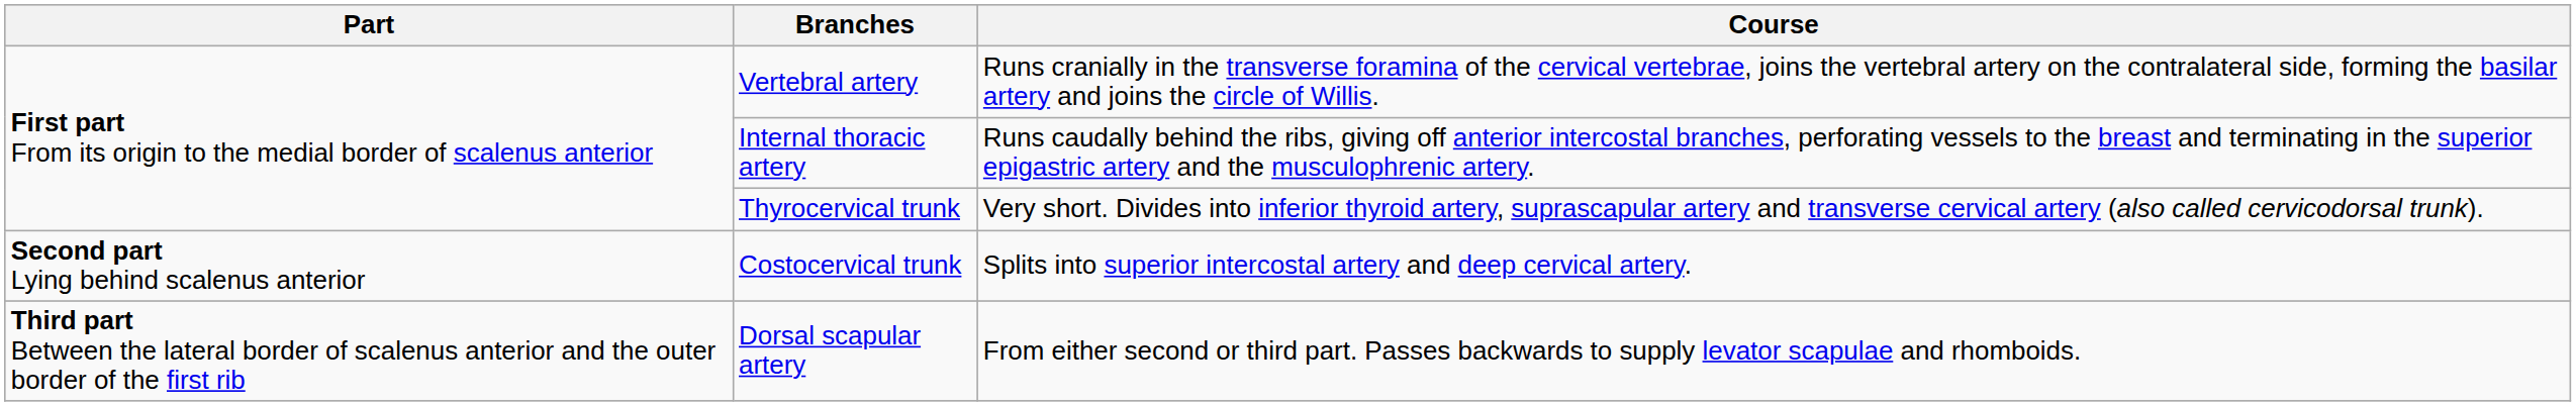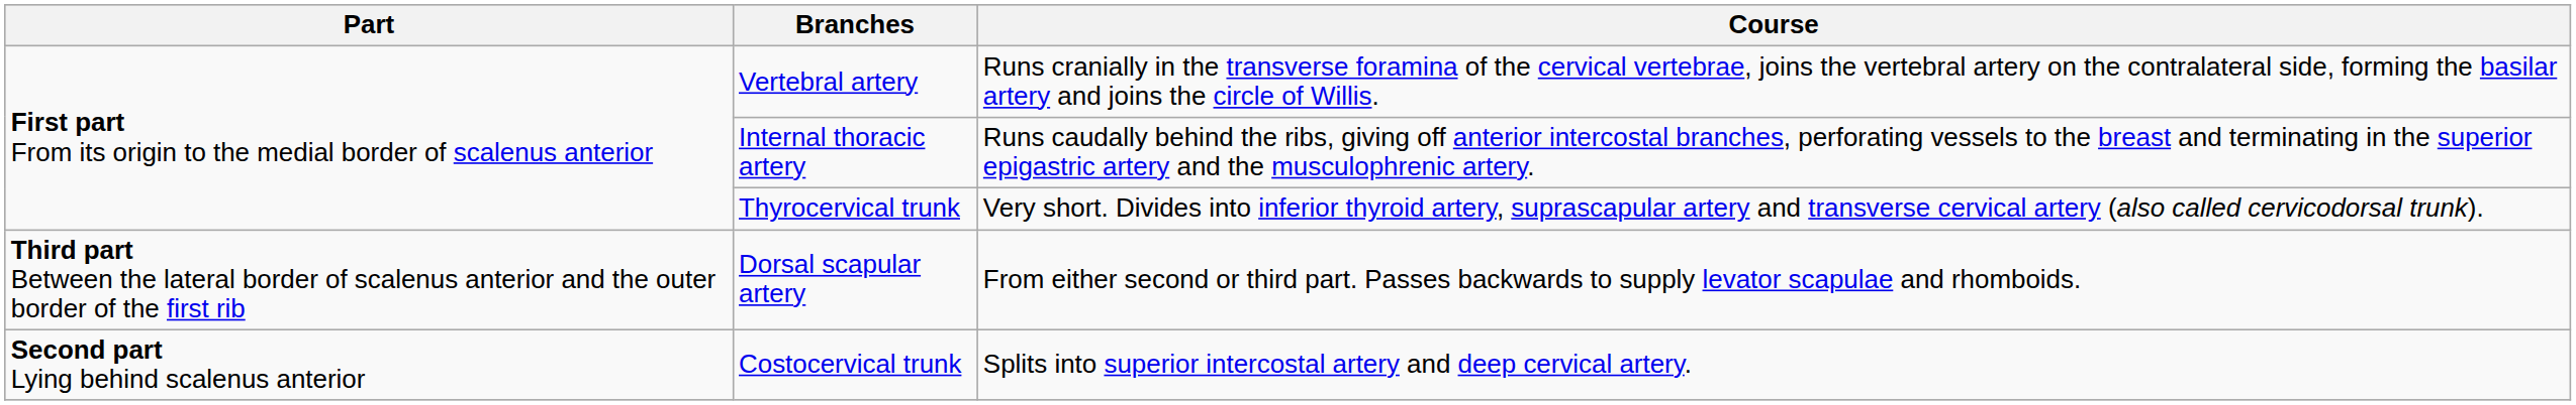rows swapped: Costocervical trunk <-> Dorsal scapular artery
